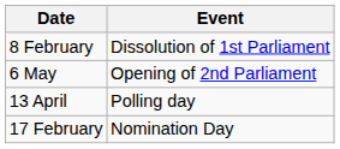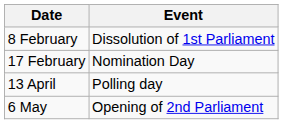rows swapped: 17 February <-> 6 May
